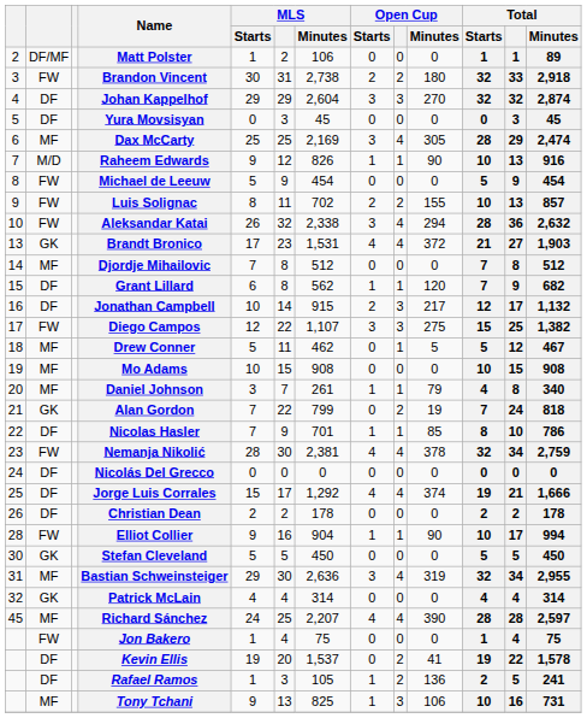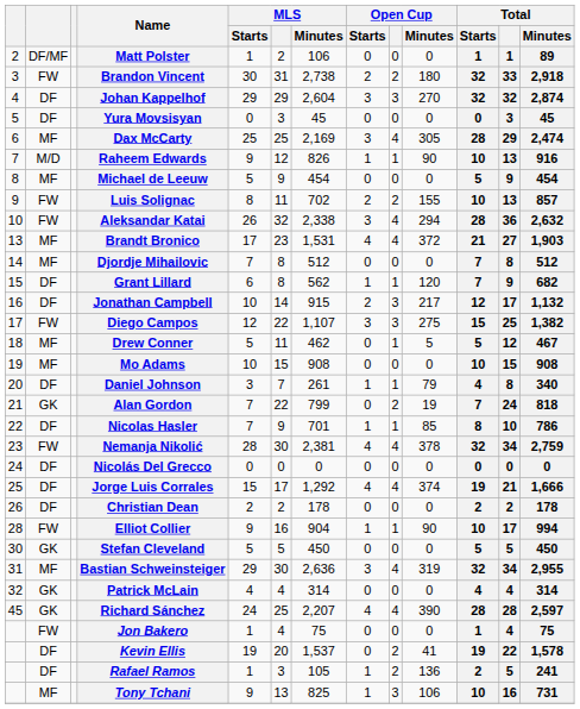Michael de Leeuw | column 2: FW -> MF
Brandt Bronico | column 2: GK -> MF
Daniel Johnson | column 2: MF -> DF
Richard Sánchez | column 2: MF -> GK
